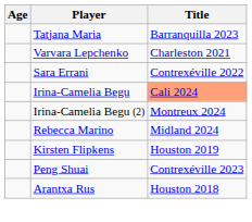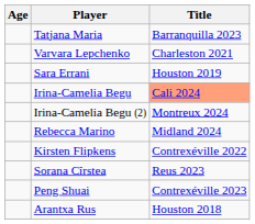Sara Errani | Title: Contrexéville 2022 -> Houston 2019
Kirsten Flipkens | Title: Houston 2019 -> Contrexéville 2022
+ row: Sorana Cîrstea | Reus 2023
